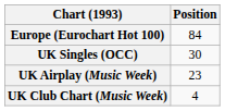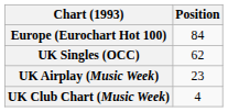UK Singles (OCC) | Position: 30 -> 62
